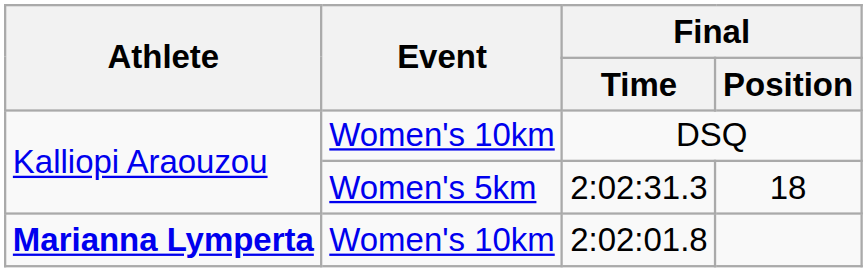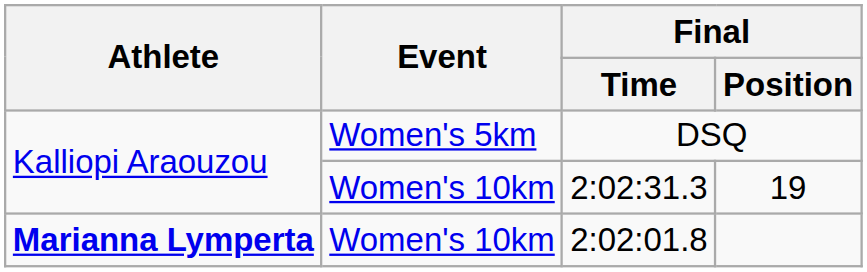DSQ | Event: Women's 10km -> Women's 5km
2:02:31.3 | Event: Women's 5km -> Women's 10km
2:02:31.3 | Final / Position: 18 -> 19
